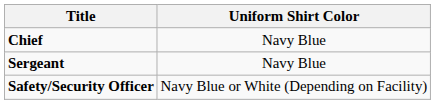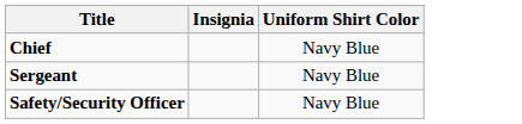+ column: Insignia
Safety/Security Officer | Uniform Shirt Color: Navy Blue or White (Depending on Facility) -> Navy Blue
